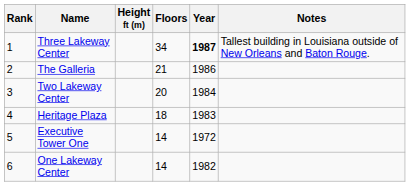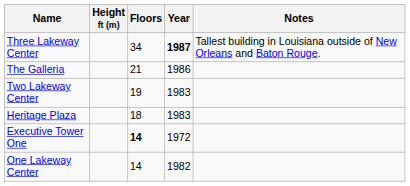- column: Rank | 1 | 2 | 3 | 4 | 5 | 6
Two Lakeway Center | Floors: 20 -> 19
Two Lakeway Center | Year: 1984 -> 1983
Executive Tower One | Floors: normal -> bold
